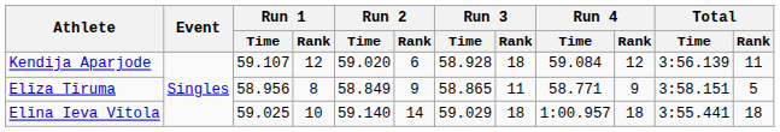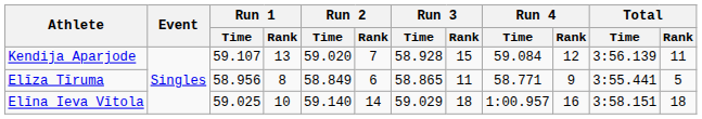Kendija Aparjode | Run 1 / Rank: 12 -> 13
Kendija Aparjode | Run 2 / Rank: 6 -> 7
Kendija Aparjode | Run 3 / Rank: 18 -> 15
Elīza Tīruma | Run 2 / Rank: 9 -> 6
Elīza Tīruma | Total / Time: 3:58.151 -> 3:55.441
Elīna Ieva Vītola | Run 4 / Rank: 18 -> 16
Elīna Ieva Vītola | Total / Time: 3:55.441 -> 3:58.151
